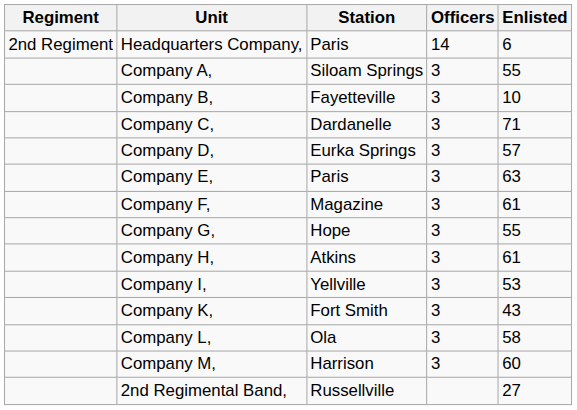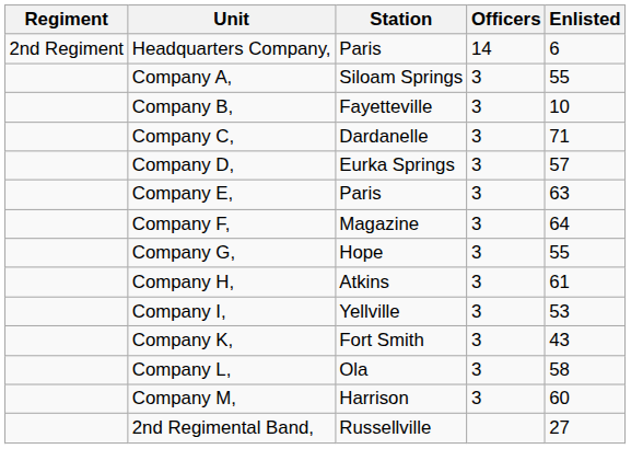Company F, | Enlisted: 61 -> 64
